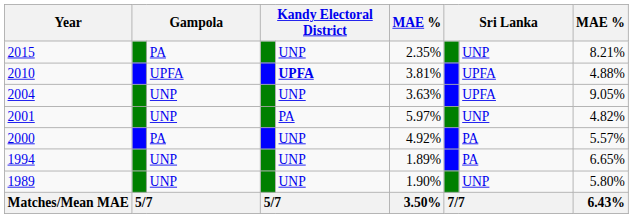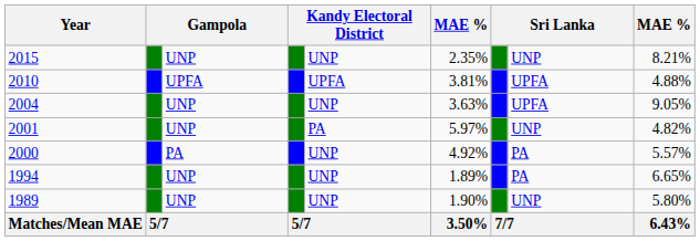2015 | column 3: PA -> UNP
2010 | column 5: bold -> normal
